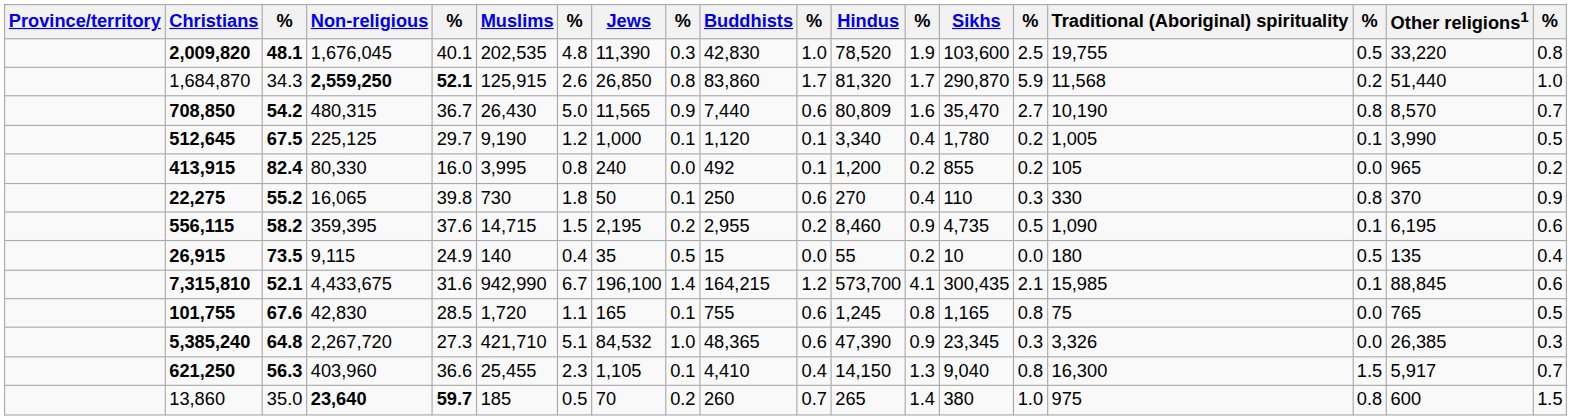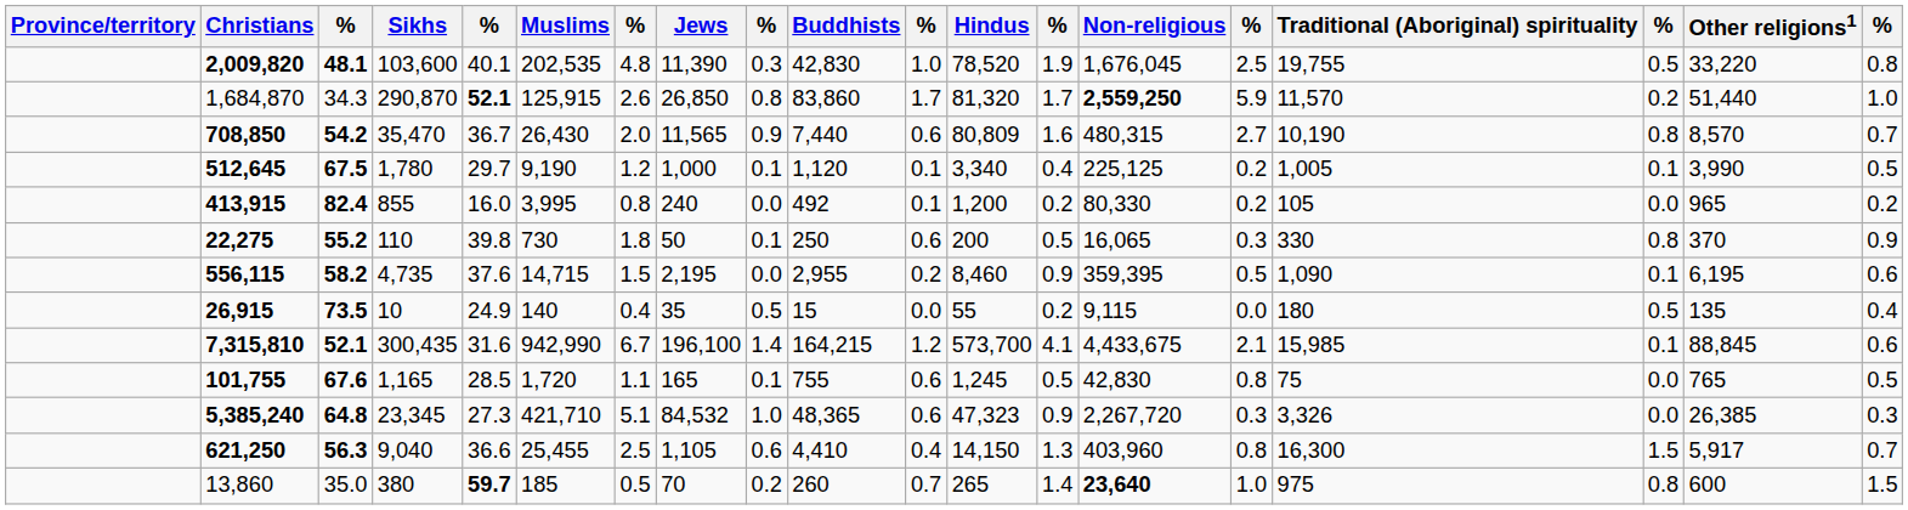columns swapped: Non-religious <-> Sikhs
1,684,870 | Traditional (Aboriginal) spirituality: 11,568 -> 11,570
708,850 | column 7: 5.0 -> 2.0
22,275 | Hindus: 270 -> 200
22,275 | column 13: 0.4 -> 0.5
556,115 | column 9: 0.2 -> 0.0
101,755 | column 13: 0.8 -> 0.5
5,385,240 | Hindus: 47,390 -> 47,323
621,250 | column 7: 2.3 -> 2.5
621,250 | column 9: 0.1 -> 0.6
